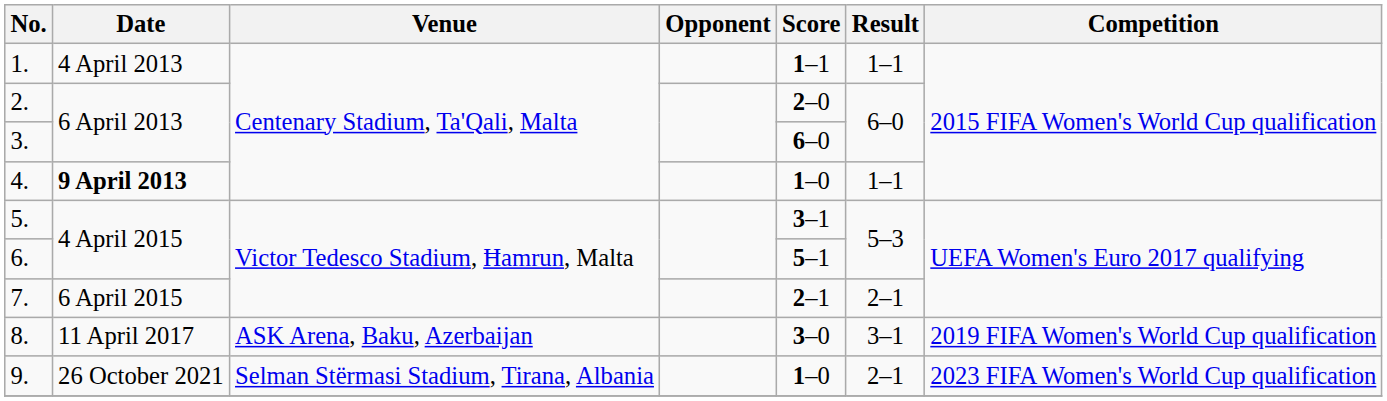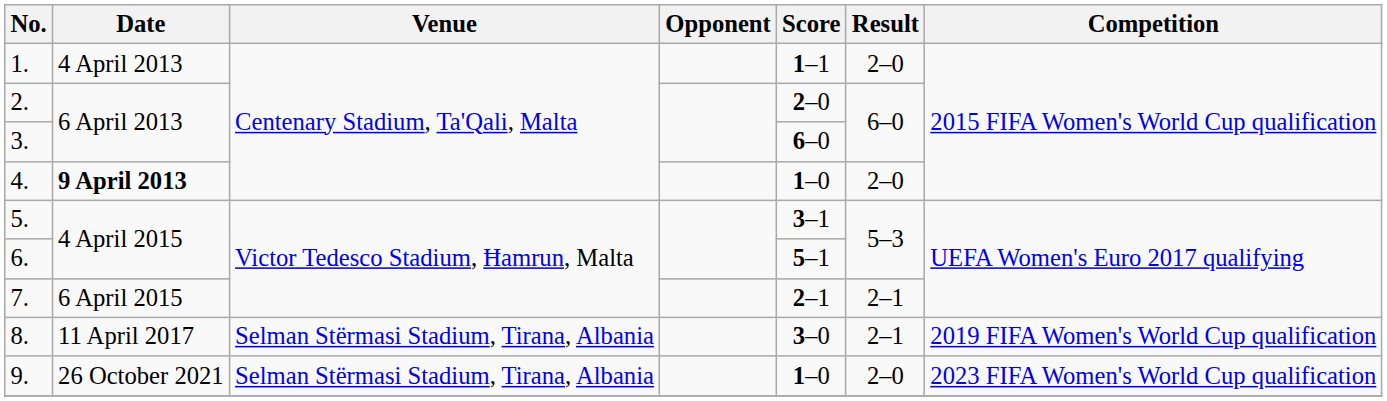1. | Result: 1–1 -> 2–0
4. | Result: 1–1 -> 2–0
8. | Venue: ASK Arena, Baku, Azerbaijan -> Selman Stërmasi Stadium, Tirana, Albania
8. | Result: 3–1 -> 2–1
9. | Result: 2–1 -> 2–0
